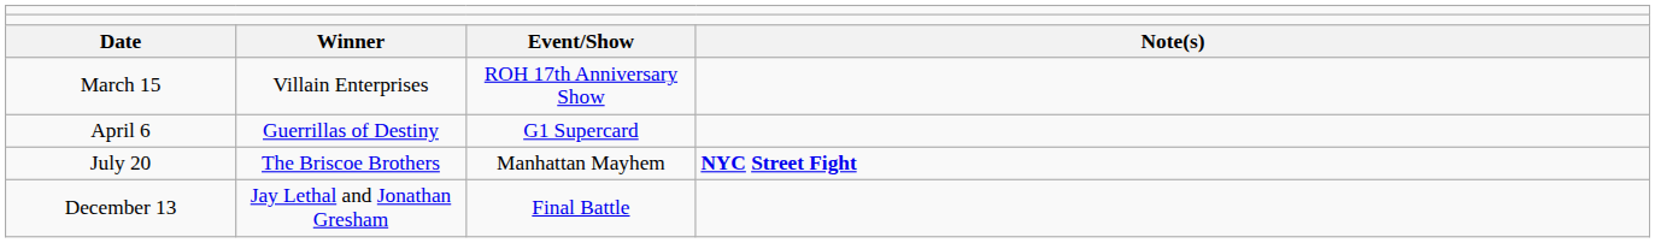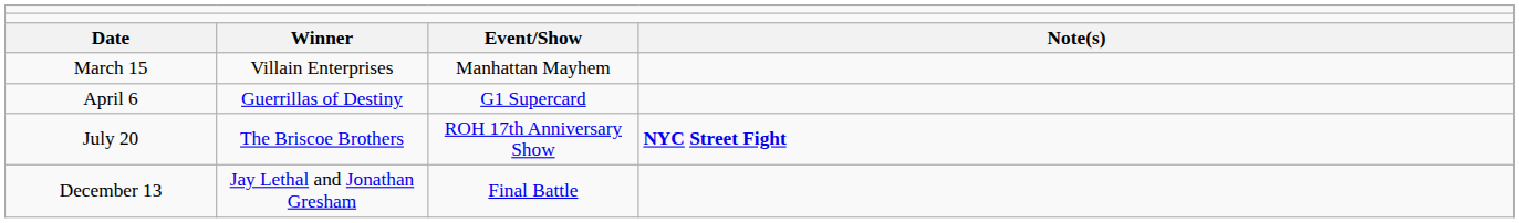March 15 | column 3: ROH 17th Anniversary Show -> Manhattan Mayhem
July 20 | column 3: Manhattan Mayhem -> ROH 17th Anniversary Show
